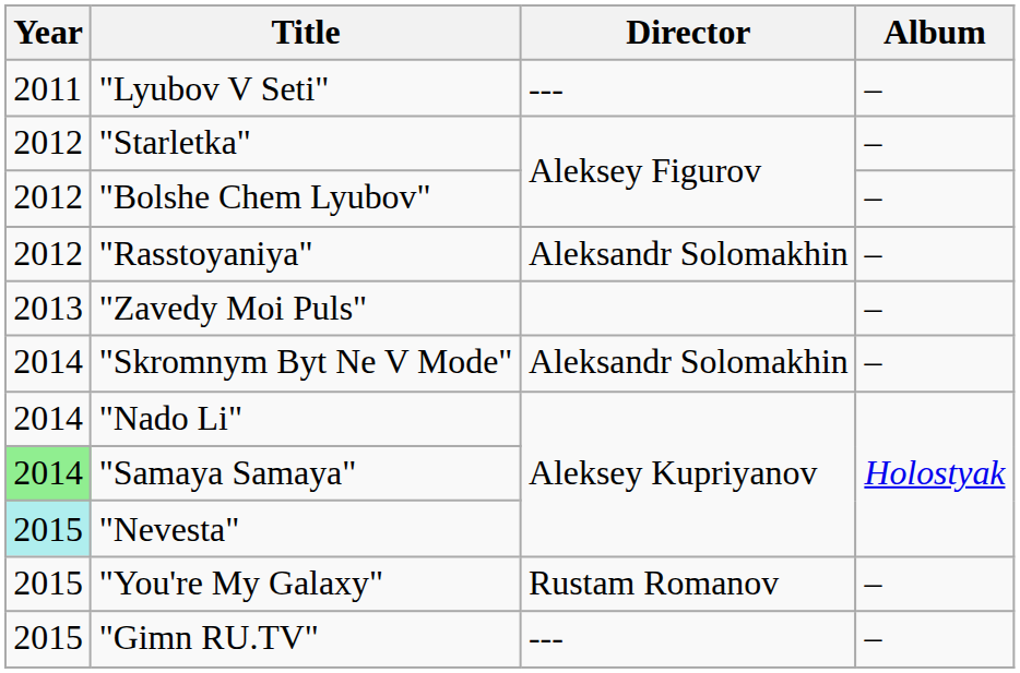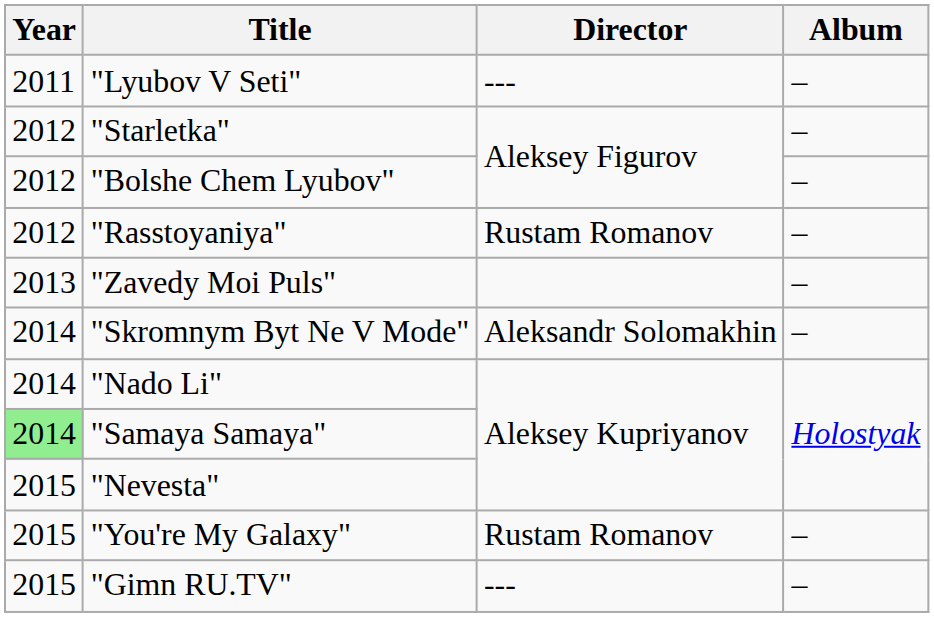"Rasstoyaniya" | Director: Aleksandr Solomakhin -> Rustam Romanov
"Nevesta" | Year: paleturquoise background -> no background
